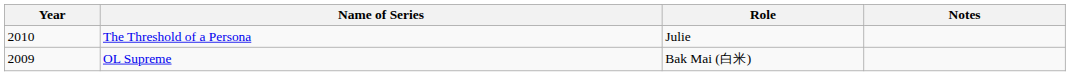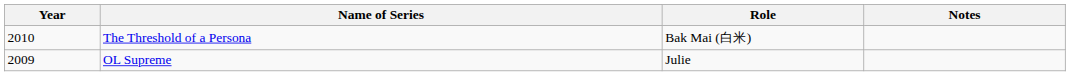The Threshold of a Persona | Role: Julie -> Bak Mai (白米)
OL Supreme | Role: Bak Mai (白米) -> Julie
